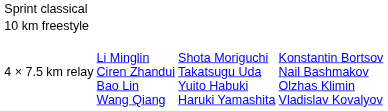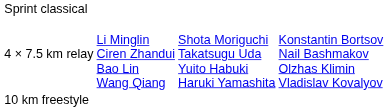rows swapped: 10 km freestyle <-> 4 × 7.5 km relay
